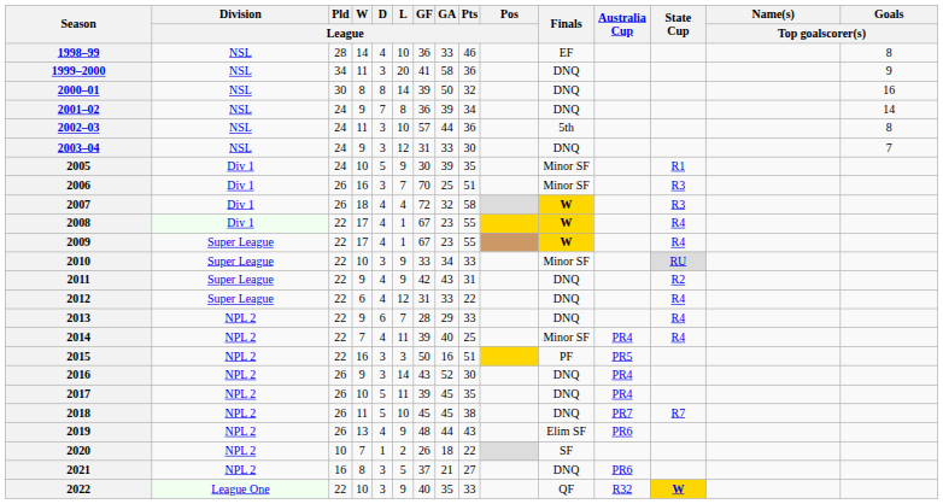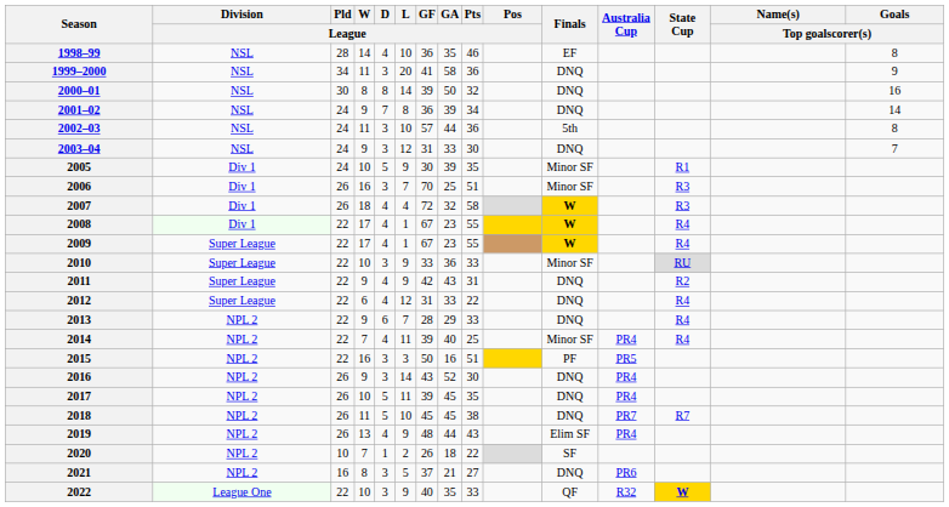1998–99 | GA / League: 33 -> 35
2010 | GA / League: 34 -> 36
2019 | Australia Cup: PR6 -> PR4
